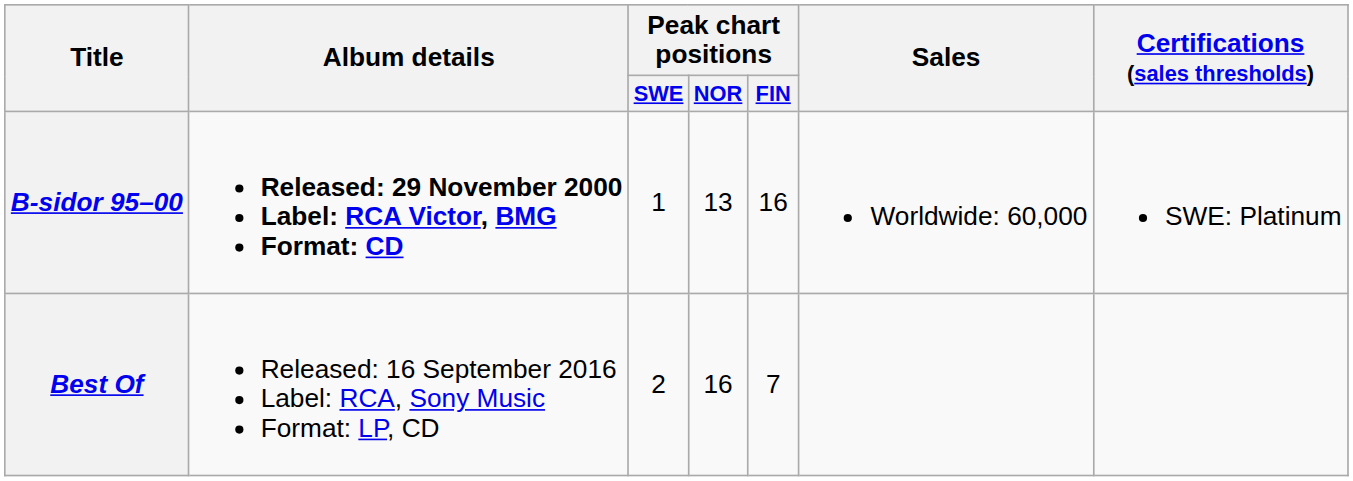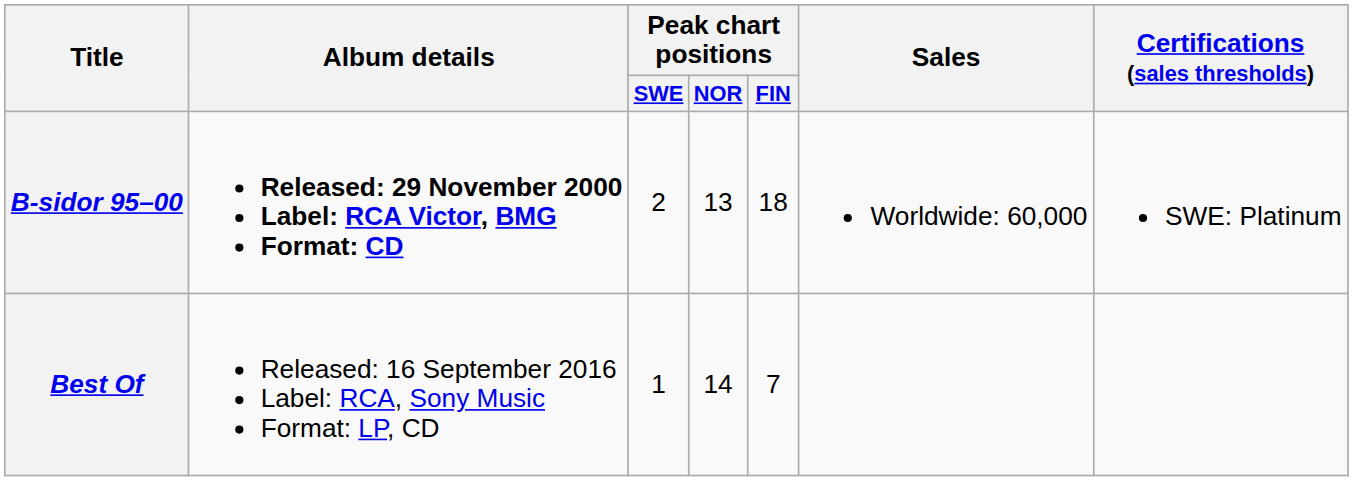B-sidor 95–00 | Peak chart positions / SWE: 1 -> 2
B-sidor 95–00 | Peak chart positions / FIN: 16 -> 18
Best Of | Peak chart positions / SWE: 2 -> 1
Best Of | Peak chart positions / NOR: 16 -> 14
